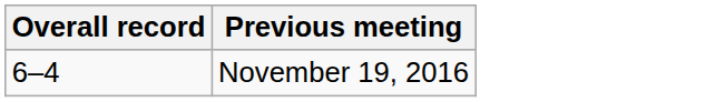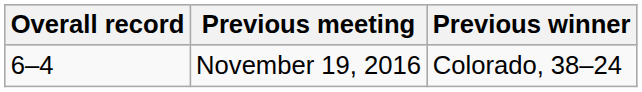+ column: Previous winner | Colorado, 38–24
